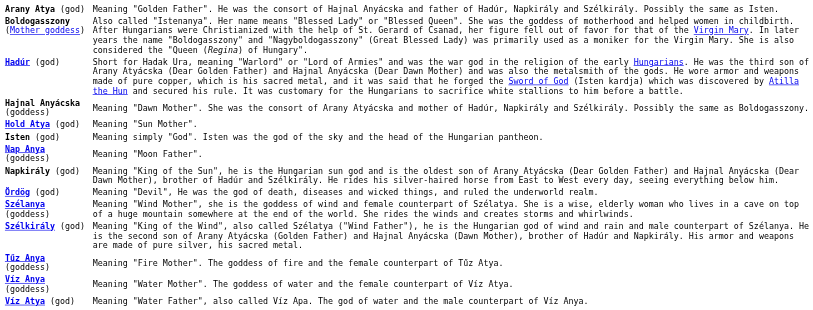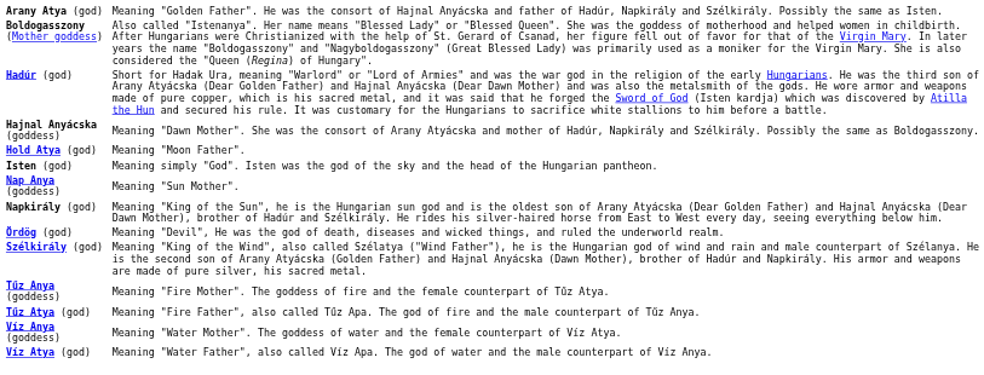Hold Atya (god) | column 2: Meaning "Sun Mother". -> Meaning "Moon Father".
Nap Anya (goddess) | column 2: Meaning "Moon Father". -> Meaning "Sun Mother".
- row: Szélanya (goddess) | Meaning "Wind Mother", she is the goddess of wind and female counterpart of Szélatya. She is a wise, elderly woman who lives in a cave on top of a huge mountain somewhere at the end of the world. She rides the winds and creates storms and whirlwinds.
+ row: Tűz Atya (god) | Meaning "Fire Father", also called Tűz Apa. The god of fire and the male counterpart of Tűz Anya.
